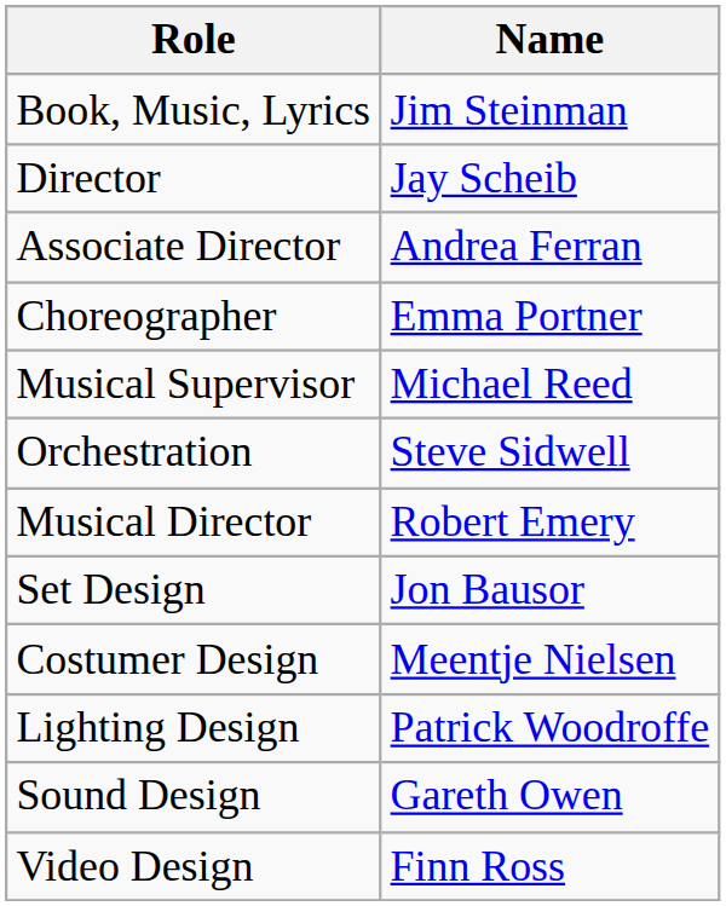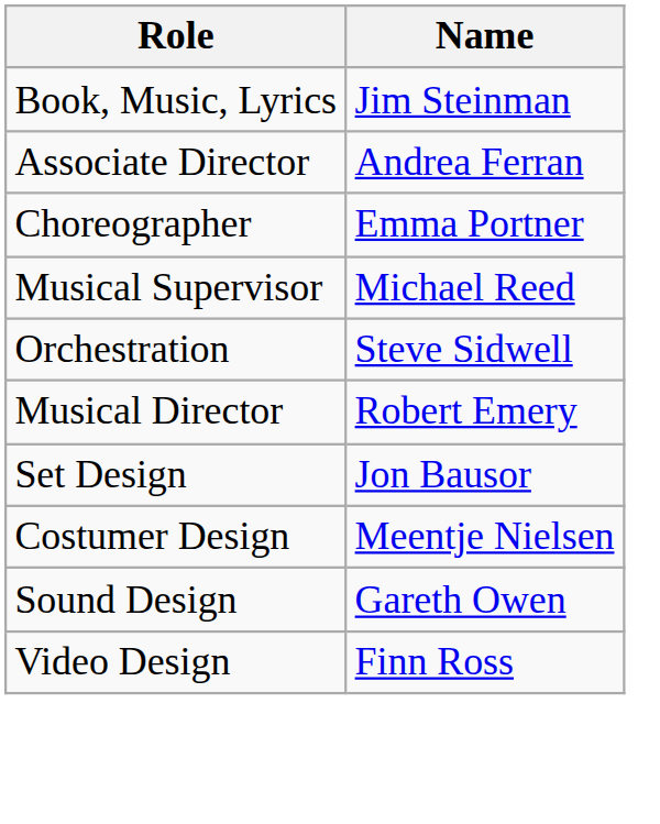- row: Director | Jay Scheib
- row: Lighting Design | Patrick Woodroffe
